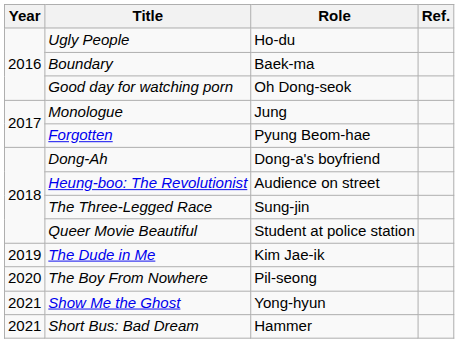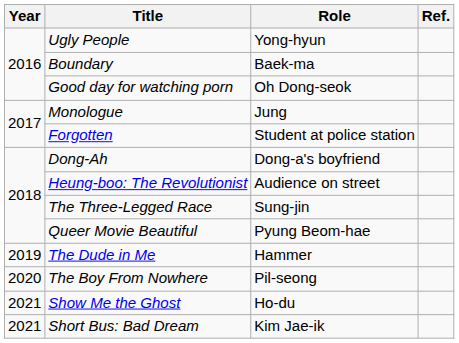Ugly People | Role: Ho-du -> Yong-hyun
Forgotten | Role: Pyung Beom-hae -> Student at police station
Queer Movie Beautiful | Role: Student at police station -> Pyung Beom-hae
The Dude in Me | Role: Kim Jae-ik -> Hammer
Show Me the Ghost | Role: Yong-hyun -> Ho-du
Short Bus: Bad Dream | Role: Hammer -> Kim Jae-ik
